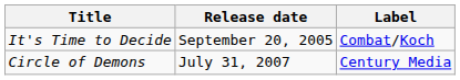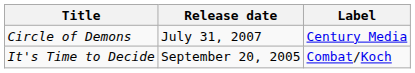rows swapped: It's Time to Decide <-> Circle of Demons
